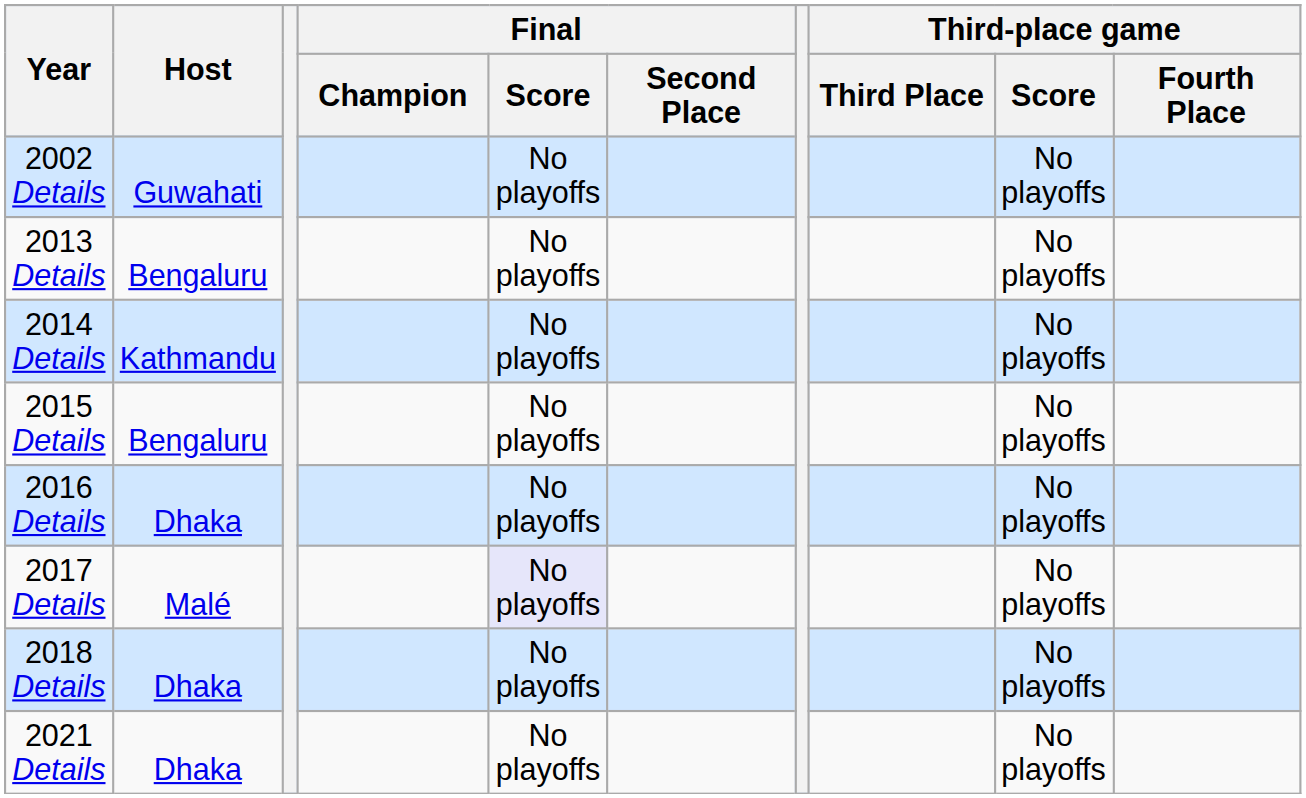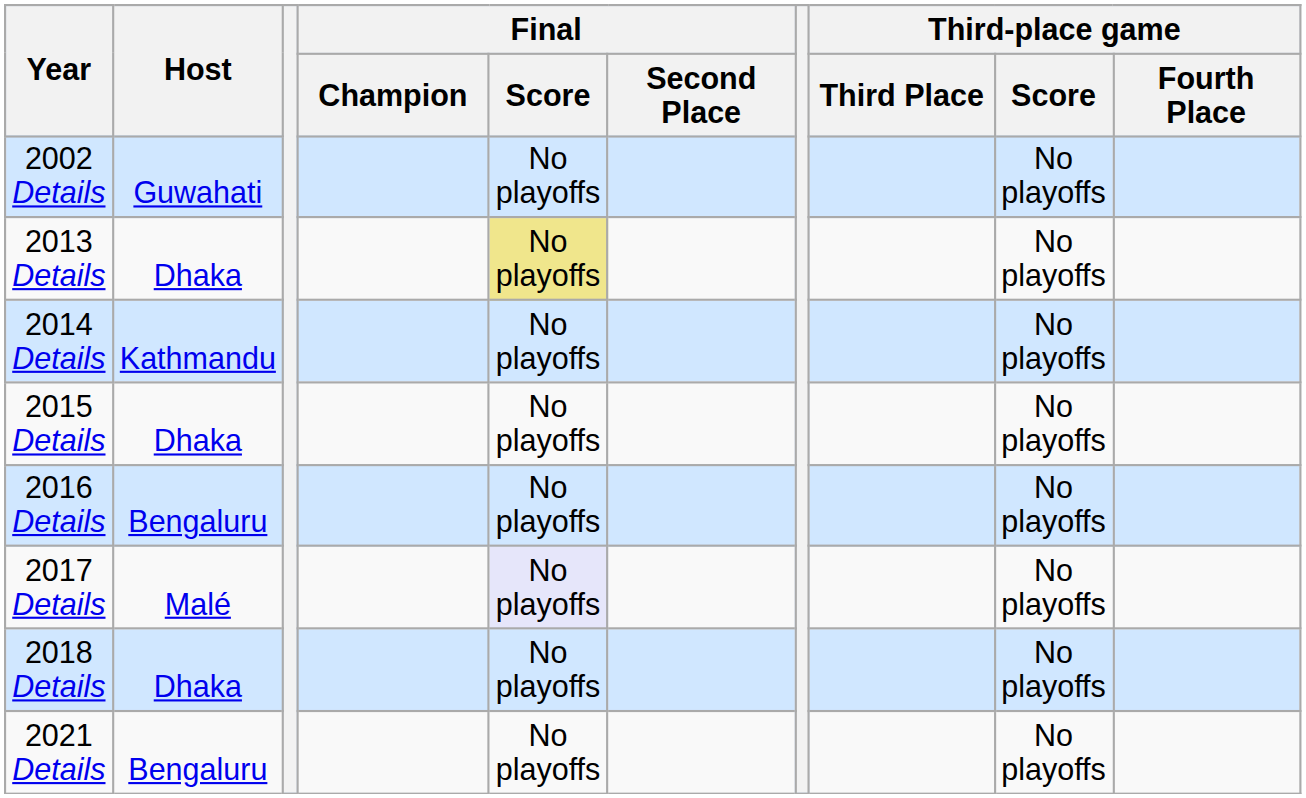2013 Details | Host: Bengaluru -> Dhaka
2013 Details | Final / Score: no background -> khaki background
2015 Details | Host: Bengaluru -> Dhaka
2016 Details | Host: Dhaka -> Bengaluru
2021 Details | Host: Dhaka -> Bengaluru
